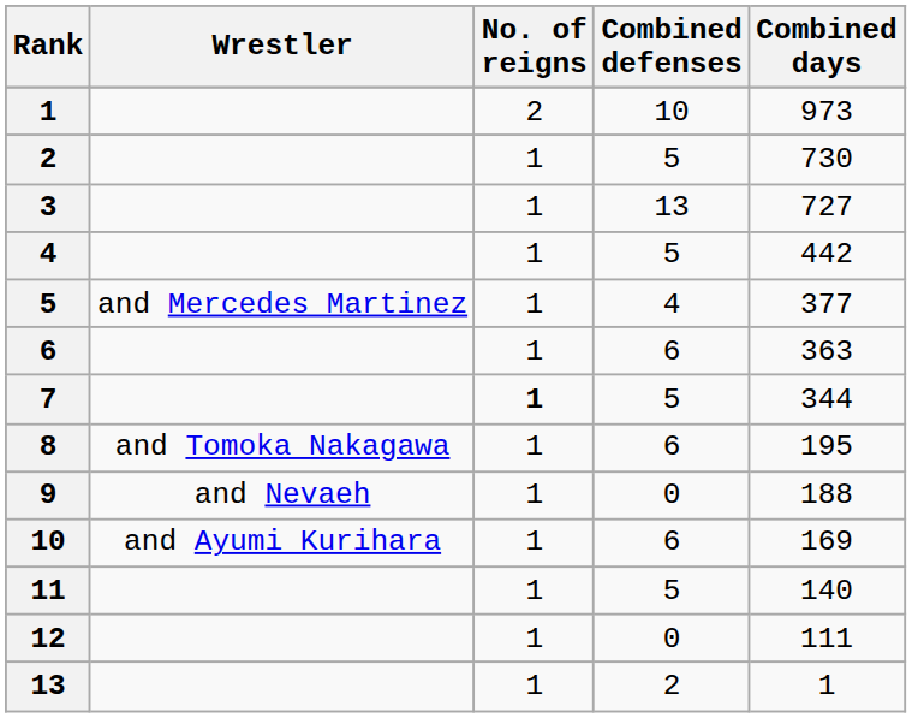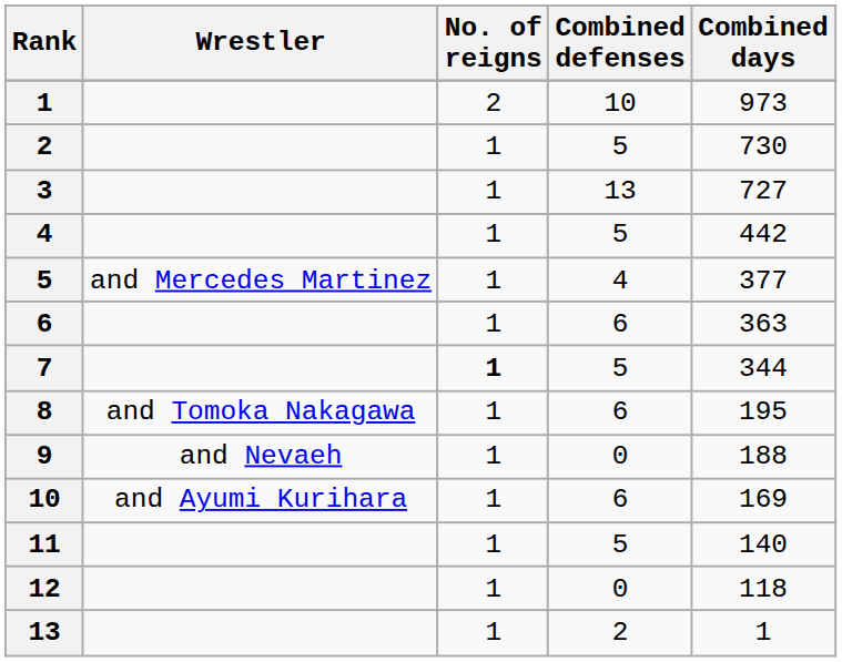12 | Combined days: 111 -> 118
